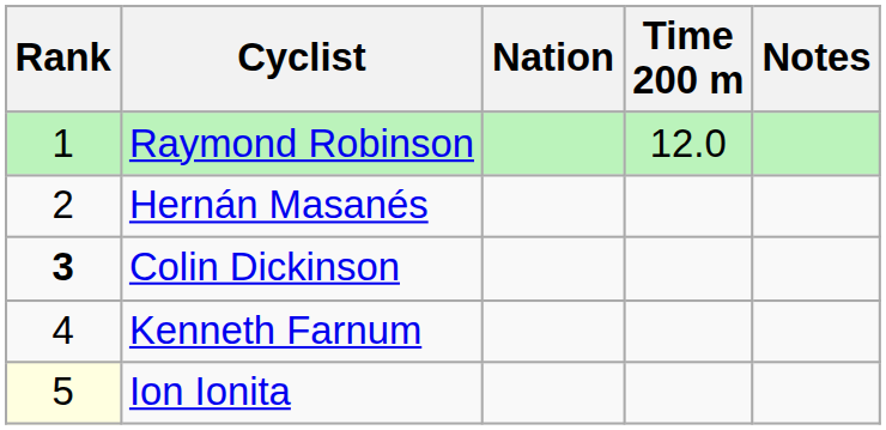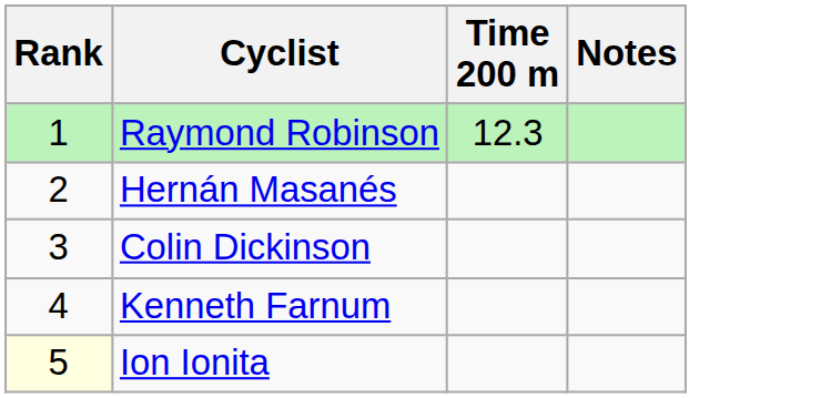- column: Nation
Raymond Robinson | Time 200 m: 12.0 -> 12.3
Colin Dickinson | Rank: bold -> normal
